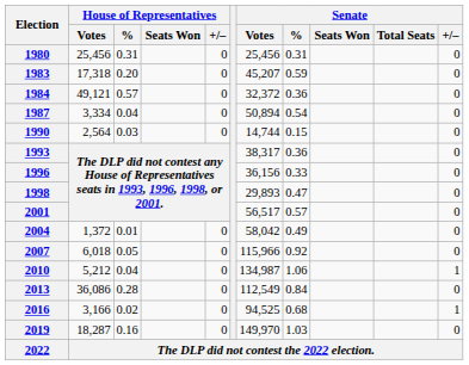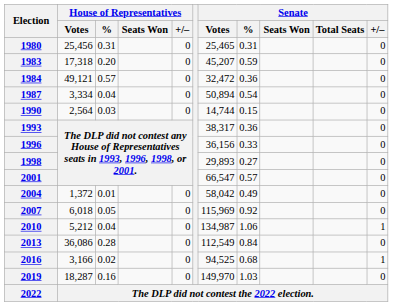1980 | Senate / Votes: 25,456 -> 25,465
1984 | Senate / Votes: 32,372 -> 32,472
1998 | Senate / %: 0.47 -> 0.27
2001 | Senate / Votes: 56,517 -> 66,547
2007 | Senate / Votes: 115,966 -> 115,969
